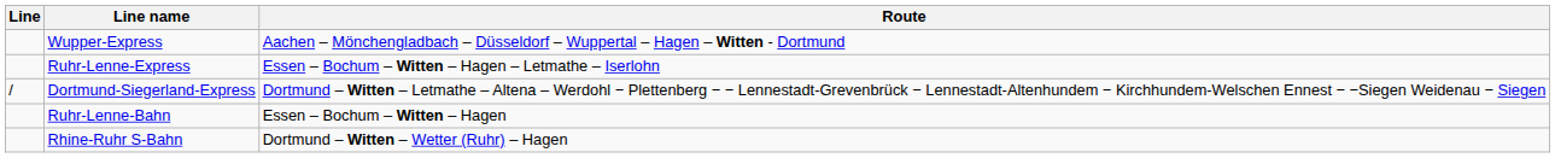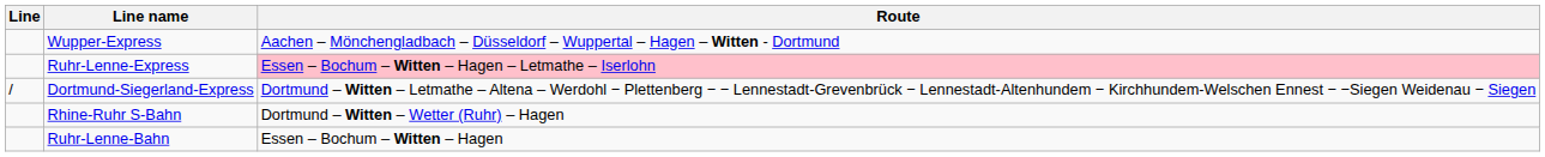Ruhr-Lenne-Express | Route: no background -> pink background
rows swapped: Ruhr-Lenne-Bahn <-> Rhine-Ruhr S-Bahn
